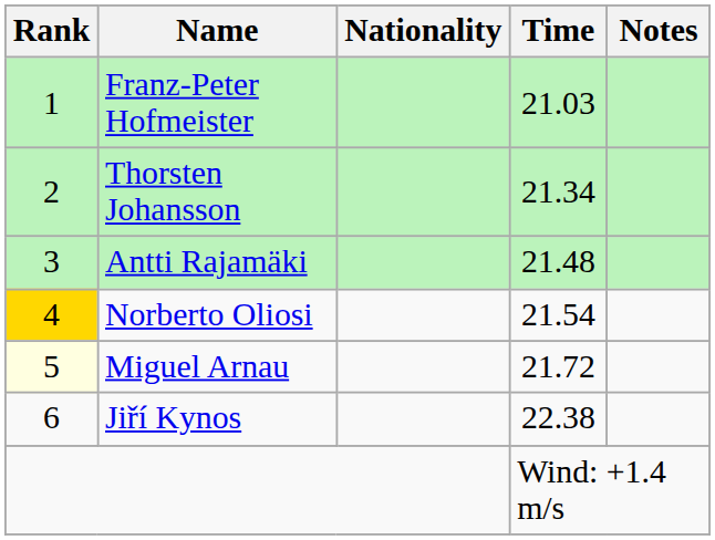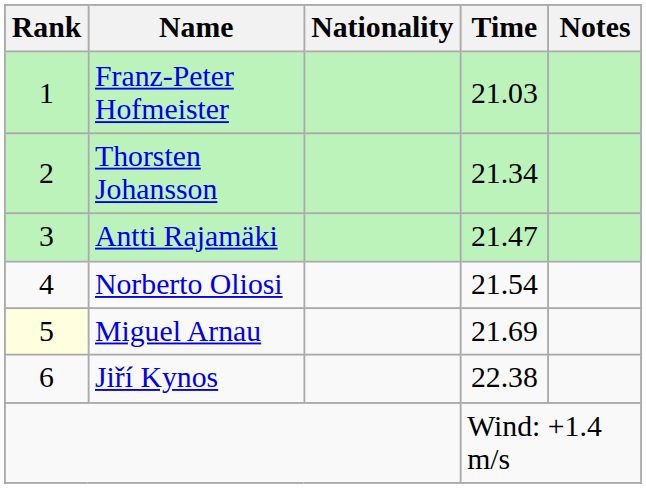Antti Rajamäki | Time: 21.48 -> 21.47
Norberto Oliosi | Rank: gold background -> no background
Miguel Arnau | Time: 21.72 -> 21.69
